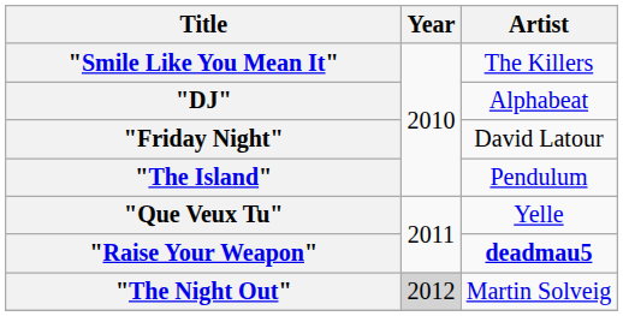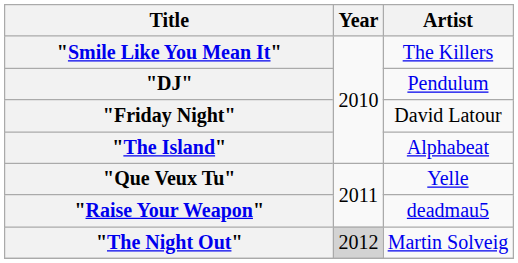"DJ" | Artist: Alphabeat -> Pendulum
"The Island" | Artist: Pendulum -> Alphabeat
"Raise Your Weapon" | Artist: bold -> normal
